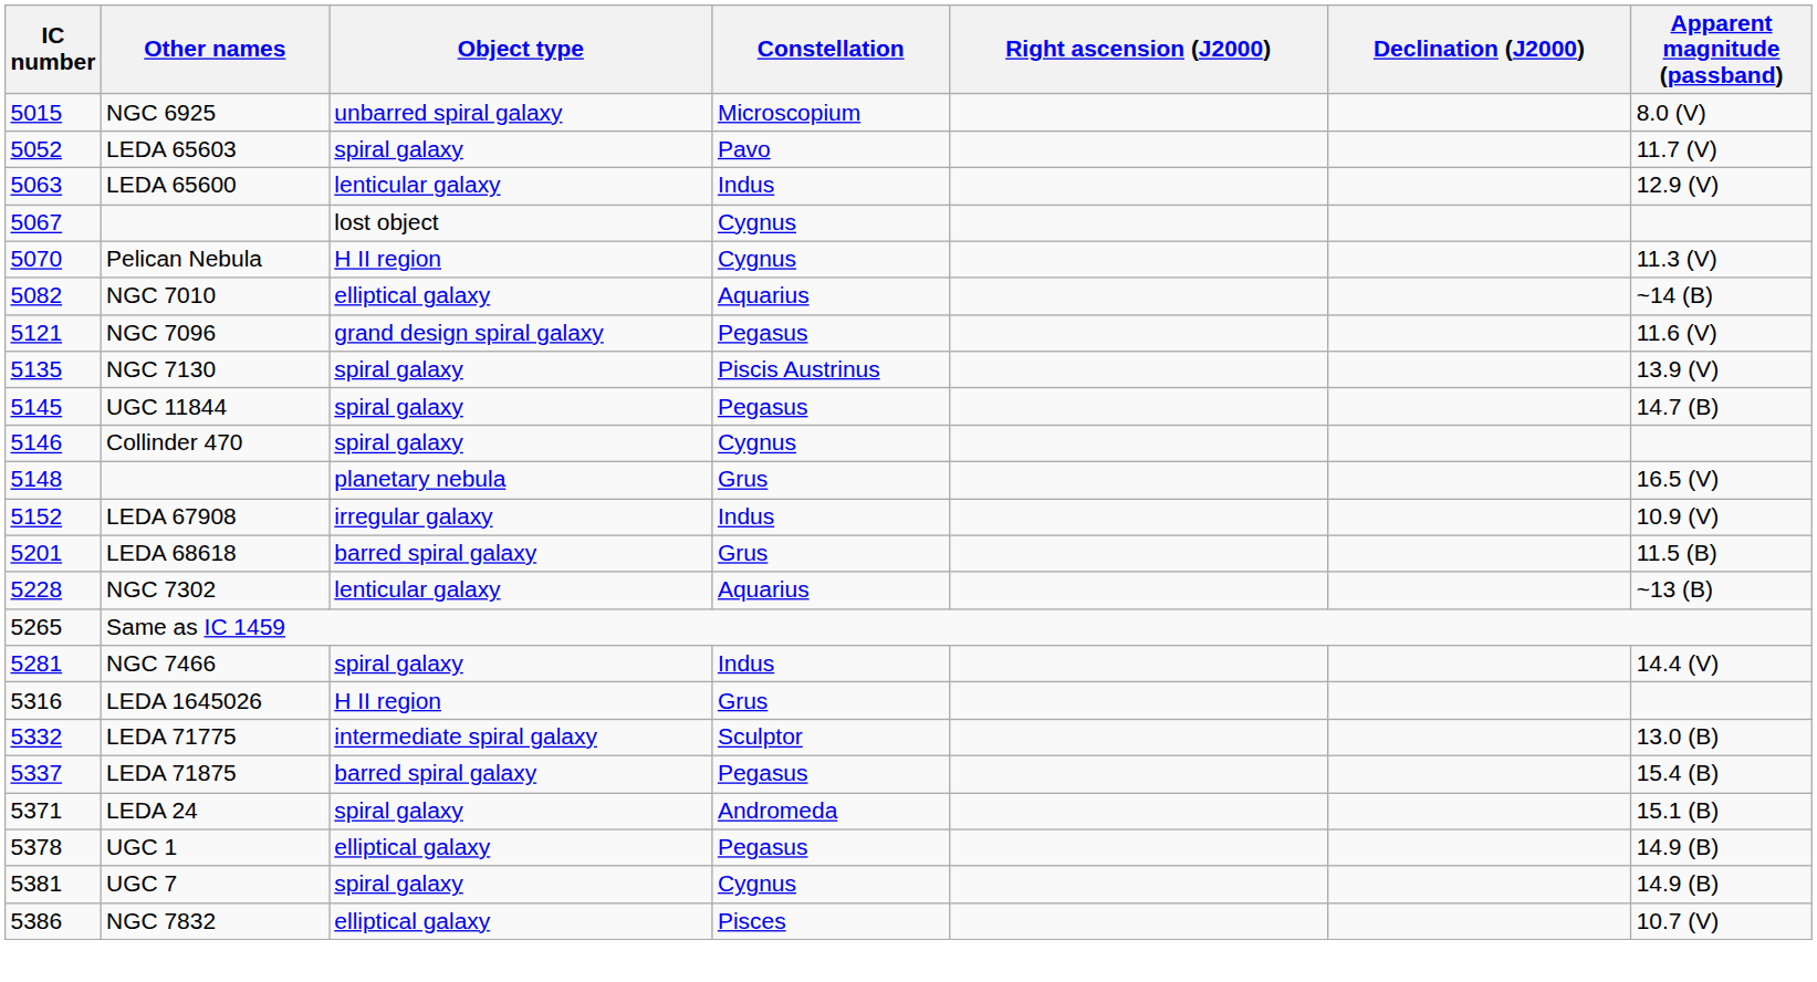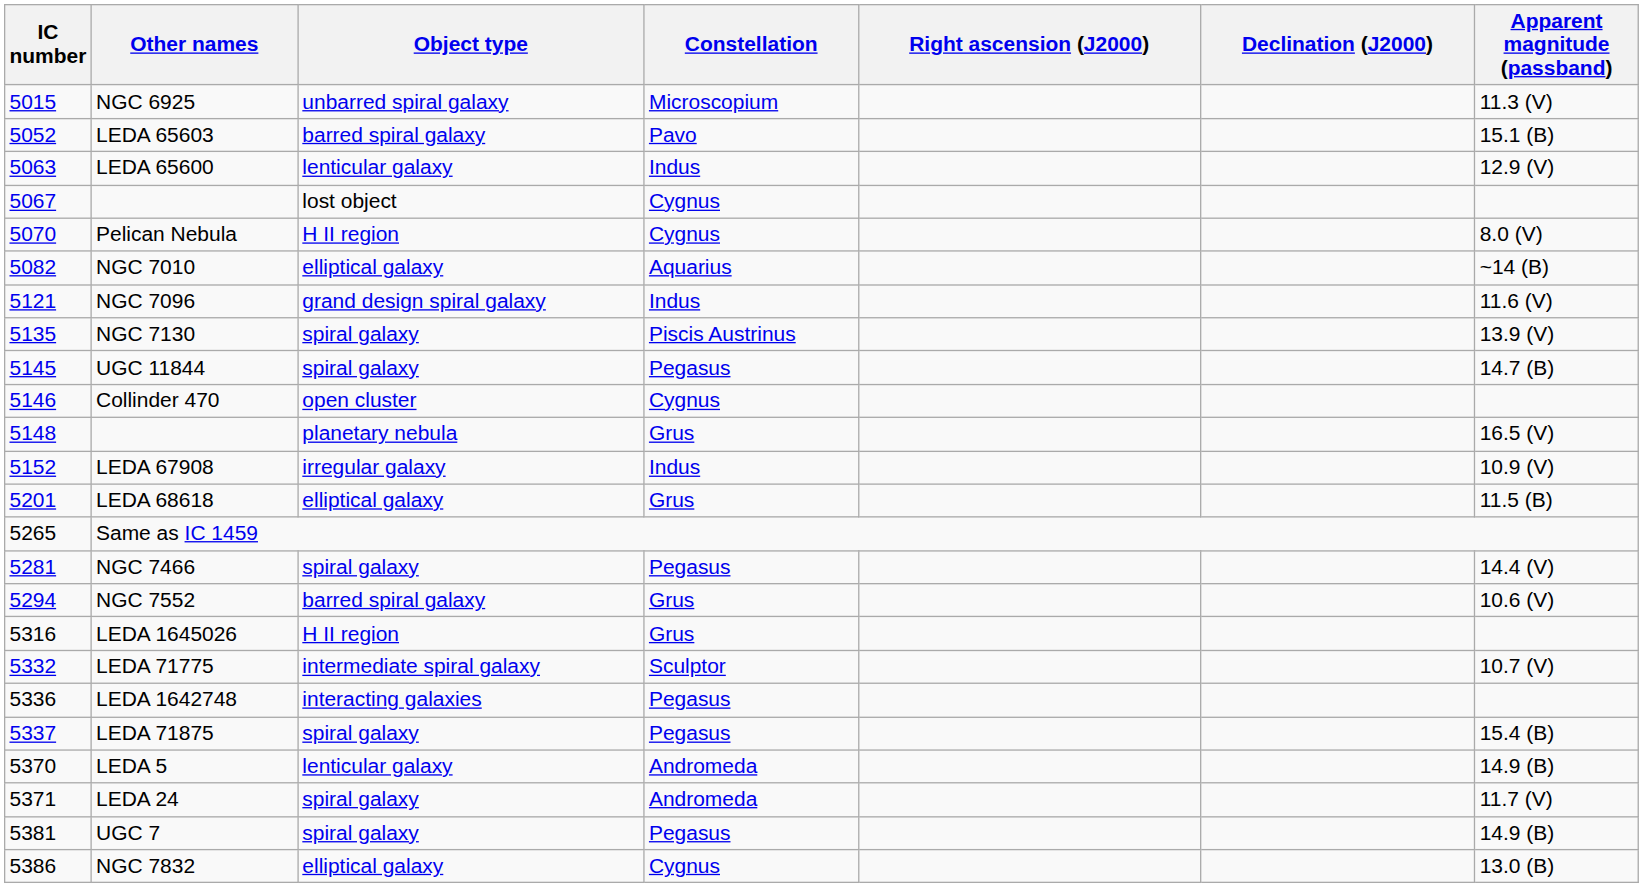NGC 6925 | Apparent magnitude (passband): 8.0 (V) -> 11.3 (V)
LEDA 65603 | Object type: spiral galaxy -> barred spiral galaxy
LEDA 65603 | Apparent magnitude (passband): 11.7 (V) -> 15.1 (B)
Pelican Nebula | Apparent magnitude (passband): 11.3 (V) -> 8.0 (V)
NGC 7096 | Constellation: Pegasus -> Indus
Collinder 470 | Object type: spiral galaxy -> open cluster
LEDA 68618 | Object type: barred spiral galaxy -> elliptical galaxy
- row: 5228 | NGC 7302 | lenticular galaxy | Aquarius | ~13 (B)
NGC 7466 | Constellation: Indus -> Pegasus
+ row: 5294 | NGC 7552 | barred spiral galaxy | Grus | 10.6 (V)
LEDA 71775 | Apparent magnitude (passband): 13.0 (B) -> 10.7 (V)
+ row: 5336 | LEDA 1642748 | interacting galaxies | Pegasus
LEDA 71875 | Object type: barred spiral galaxy -> spiral galaxy
+ row: 5370 | LEDA 5 | lenticular galaxy | Andromeda | 14.9 (B)
LEDA 24 | Apparent magnitude (passband): 15.1 (B) -> 11.7 (V)
- row: 5378 | UGC 1 | elliptical galaxy | Pegasus | 14.9 (B)
UGC 7 | Constellation: Cygnus -> Pegasus
NGC 7832 | Constellation: Pisces -> Cygnus
NGC 7832 | Apparent magnitude (passband): 10.7 (V) -> 13.0 (B)
